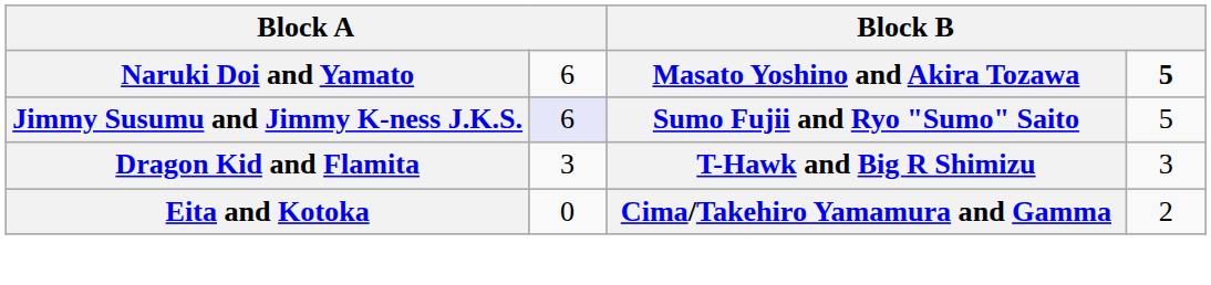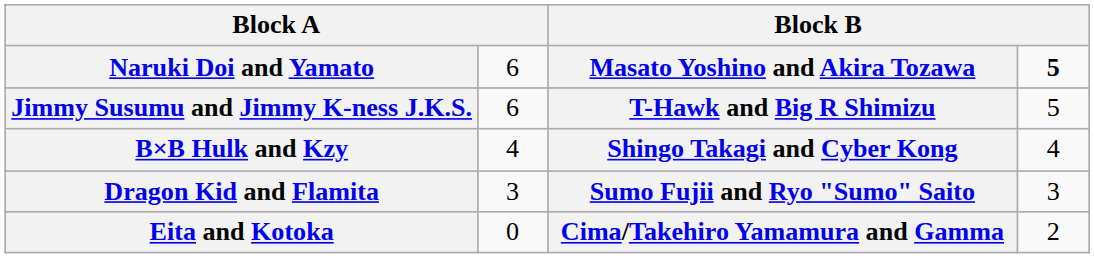Jimmy Susumu and Jimmy K-ness J.K.S. | column 2: lavender background -> no background
Jimmy Susumu and Jimmy K-ness J.K.S. | column 3: Sumo Fujii and Ryo "Sumo" Saito -> T-Hawk and Big R Shimizu
+ row: B×B Hulk and Kzy | 4 | Shingo Takagi and Cyber Kong | 4
Dragon Kid and Flamita | column 3: T-Hawk and Big R Shimizu -> Sumo Fujii and Ryo "Sumo" Saito
